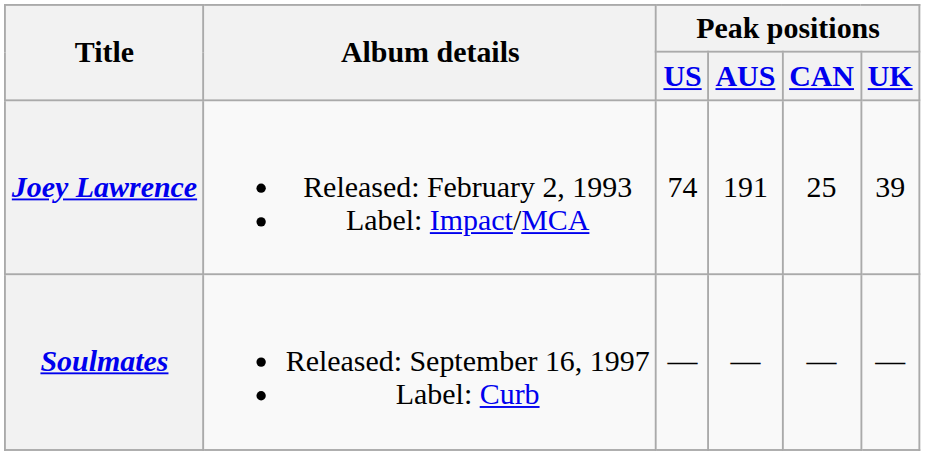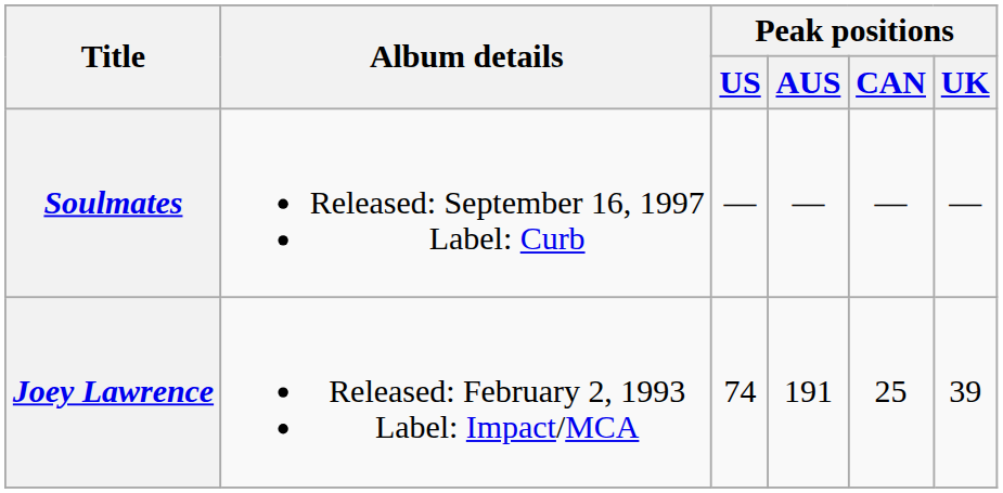rows swapped: Joey Lawrence <-> Soulmates
